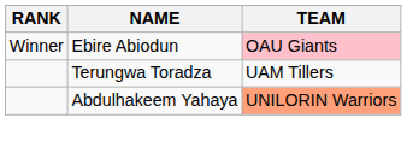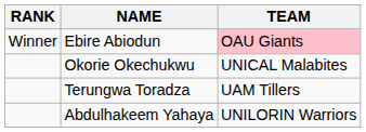+ row: Okorie Okechukwu | UNICAL Malabites
Abdulhakeem Yahaya | TEAM: lightsalmon background -> no background
